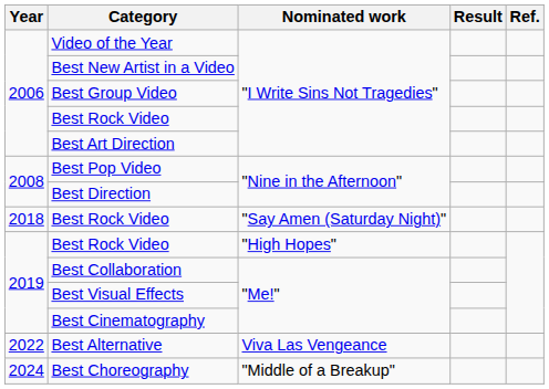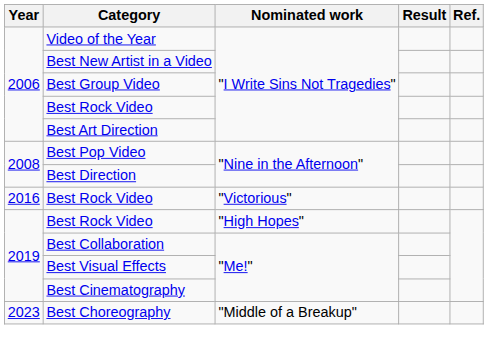+ row: 2016 | Best Rock Video | "Victorious"
- row: 2018 | Best Rock Video | "Say Amen (Saturday Night)"
- row: 2022 | Best Alternative | Viva Las Vengeance
Best Choreography | Year: 2024 -> 2023
